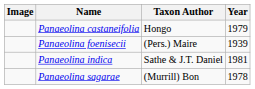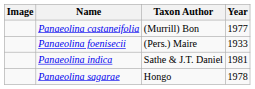Panaeolina castaneifolia | Taxon Author: Hongo -> (Murrill) Bon
Panaeolina castaneifolia | Year: 1979 -> 1977
Panaeolina foenisecii | Year: 1939 -> 1933
Panaeolina sagarae | Taxon Author: (Murrill) Bon -> Hongo
